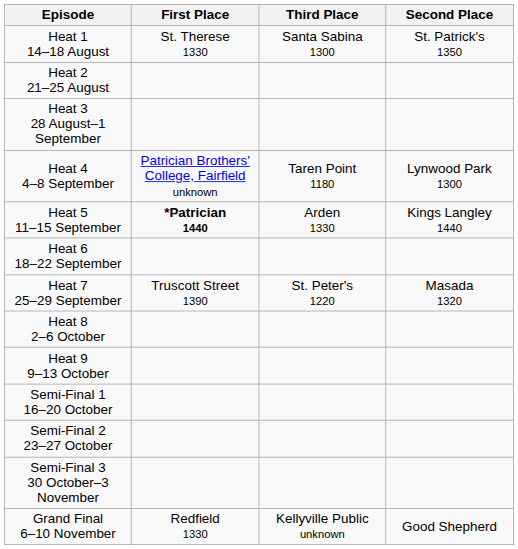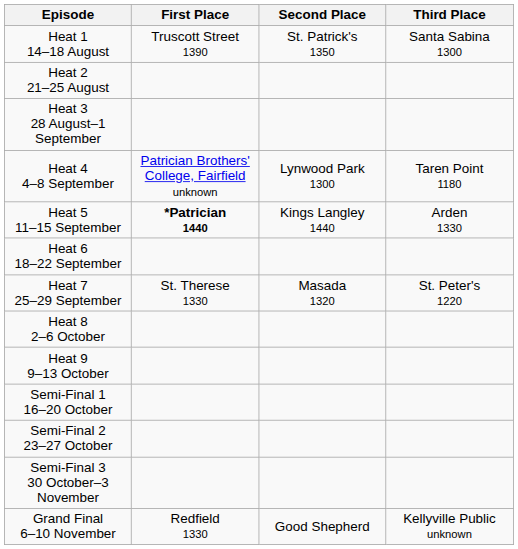columns swapped: Second Place <-> Third Place
Heat 1 14–18 August | First Place: St. Therese 1330 -> Truscott Street 1390
Heat 7 25–29 September | First Place: Truscott Street 1390 -> St. Therese 1330
